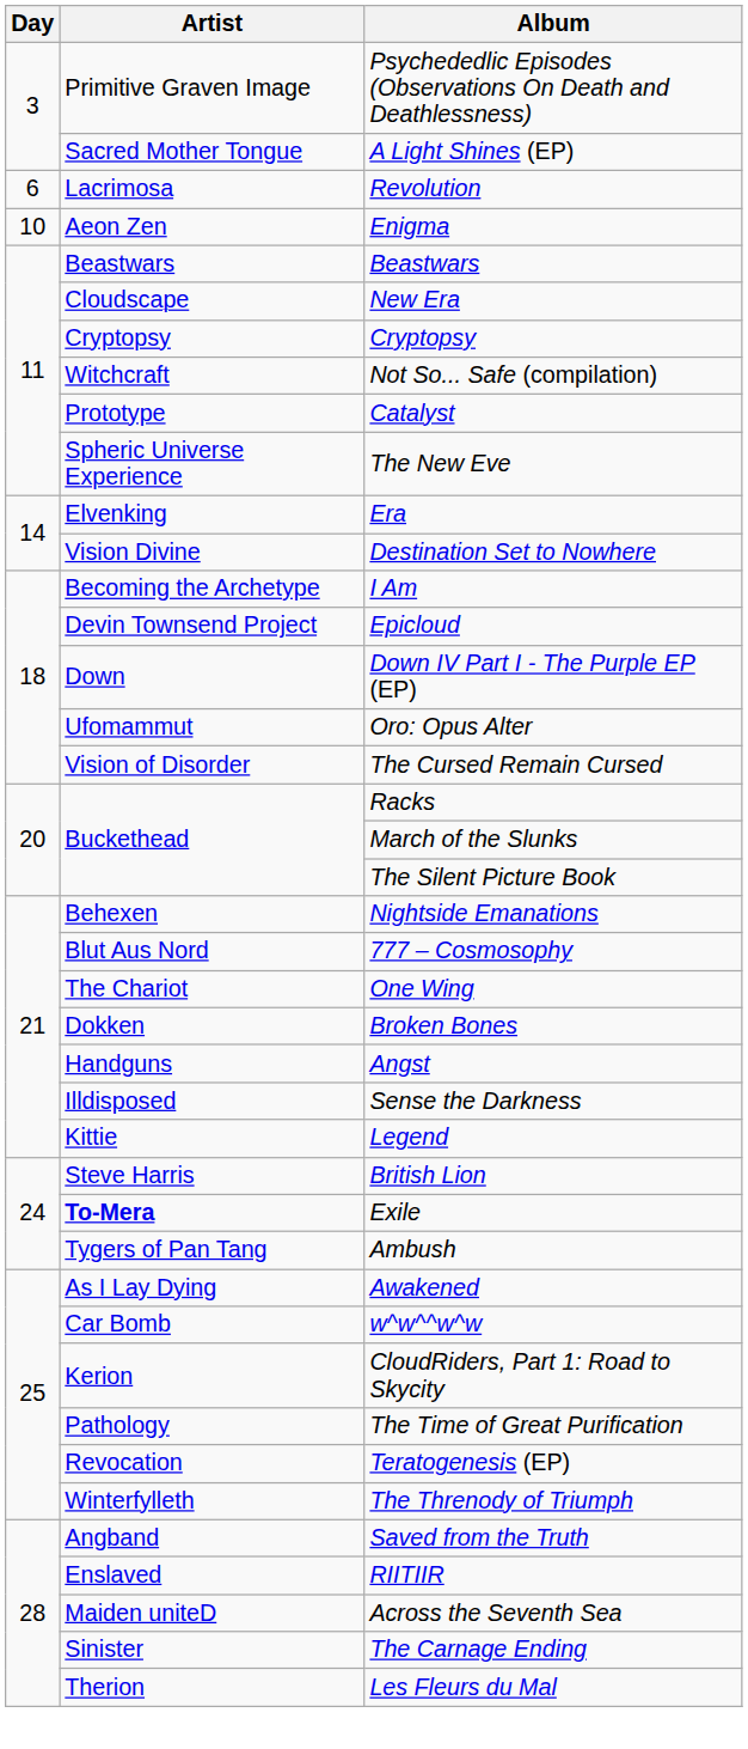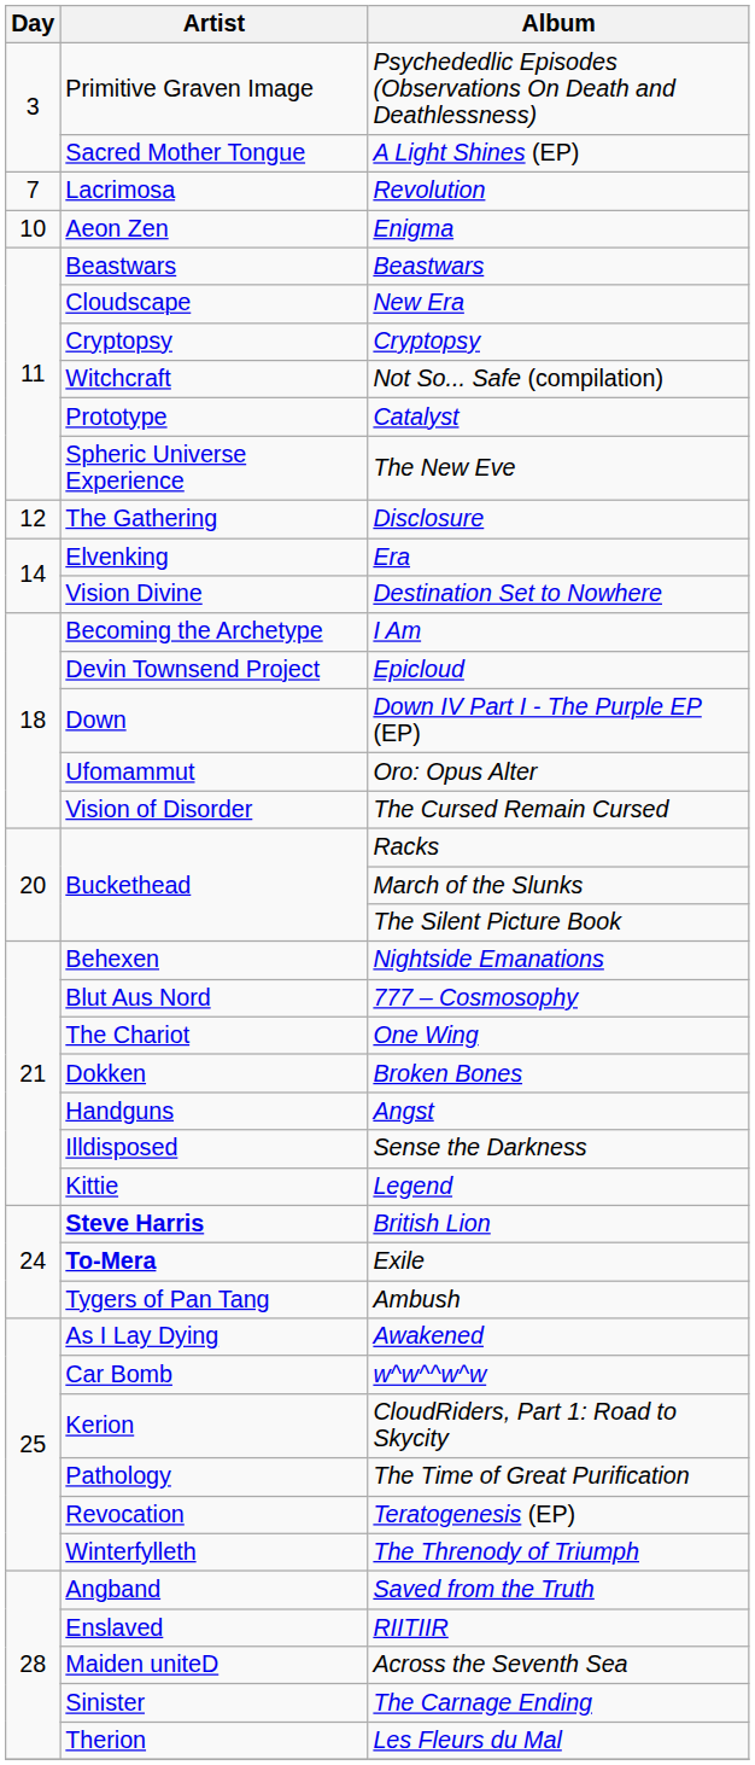Revolution | Day: 6 -> 7
+ row: 12 | The Gathering | Disclosure
British Lion | Artist: normal -> bold
